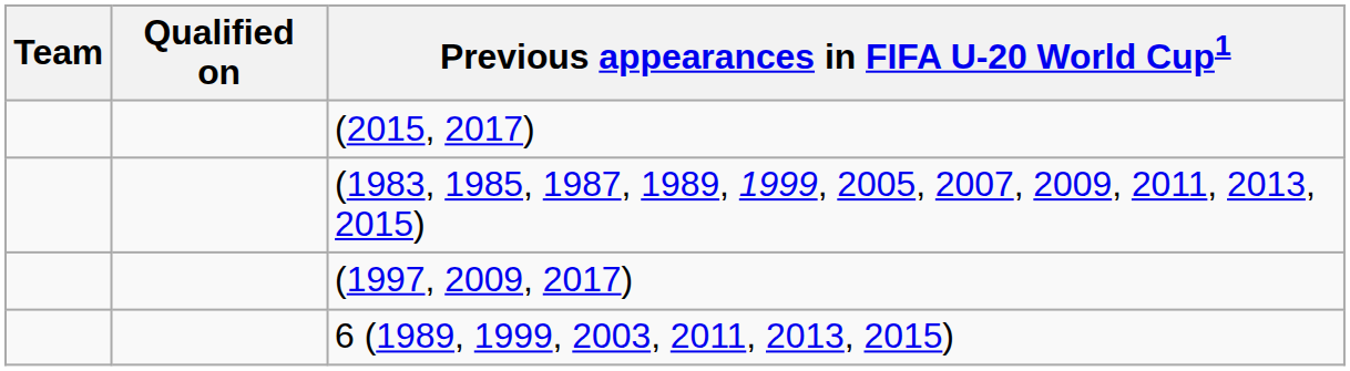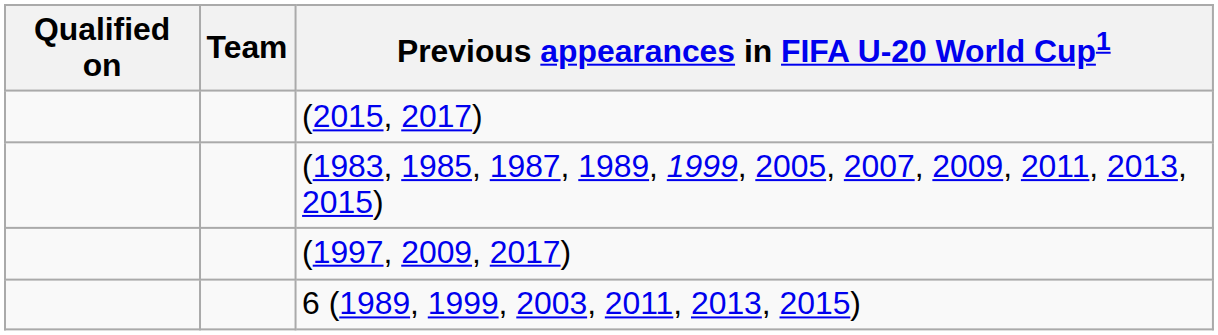columns swapped: Team <-> Qualified on
